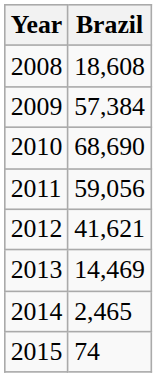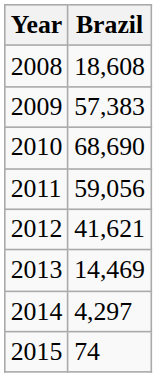2009 | Brazil: 57,384 -> 57,383
2014 | Brazil: 2,465 -> 4,297
